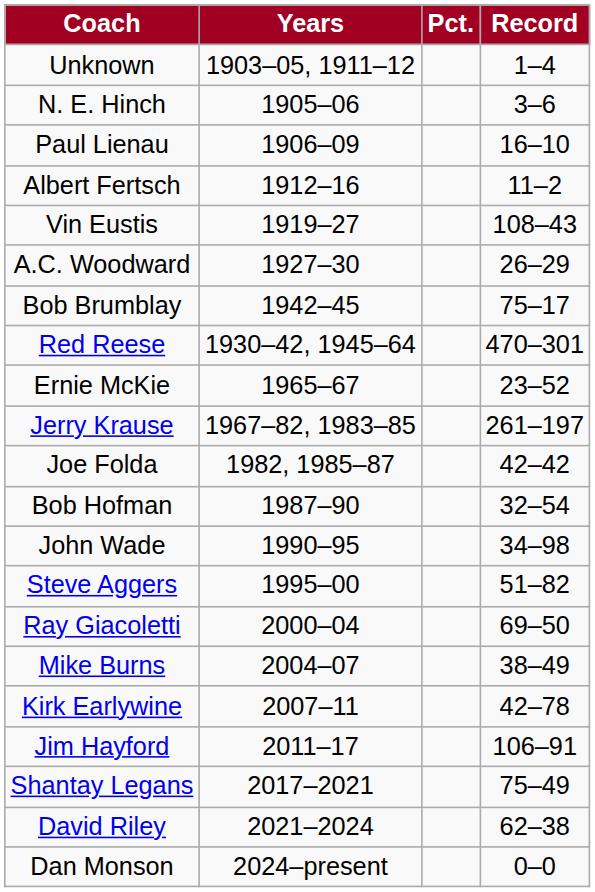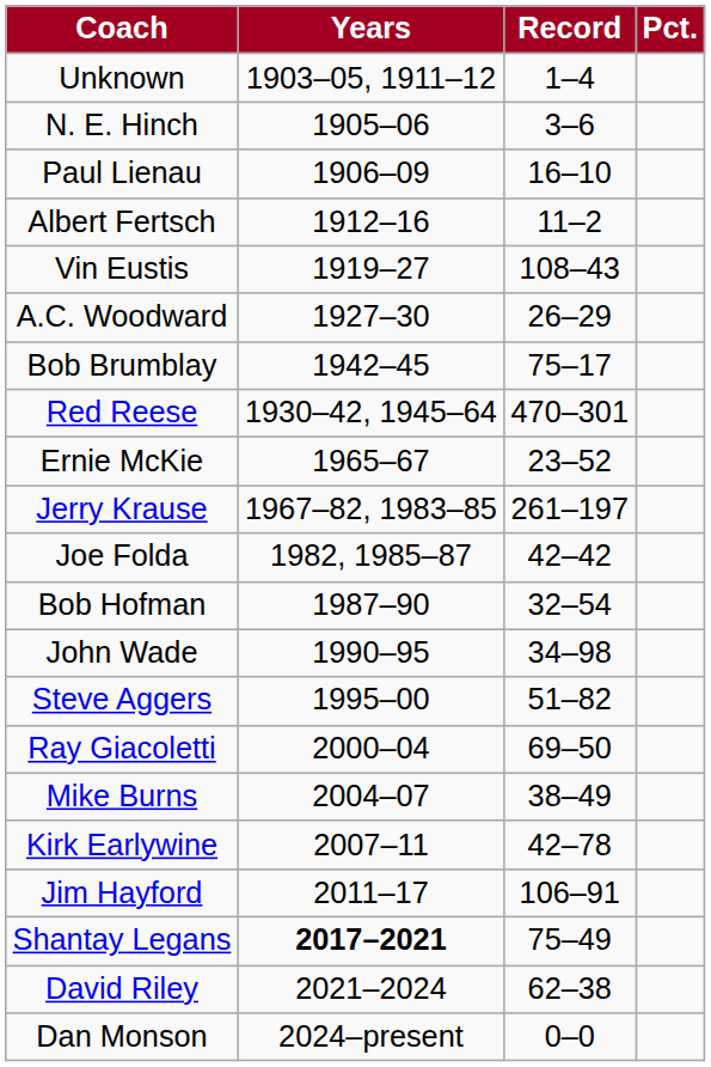columns swapped: Record <-> Pct.
Shantay Legans | Years: normal -> bold
